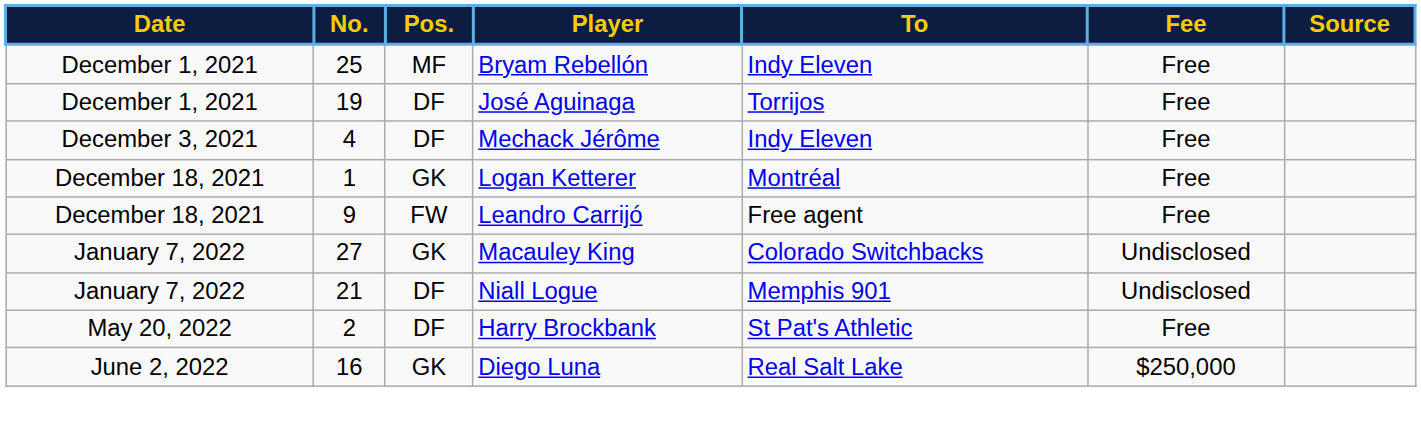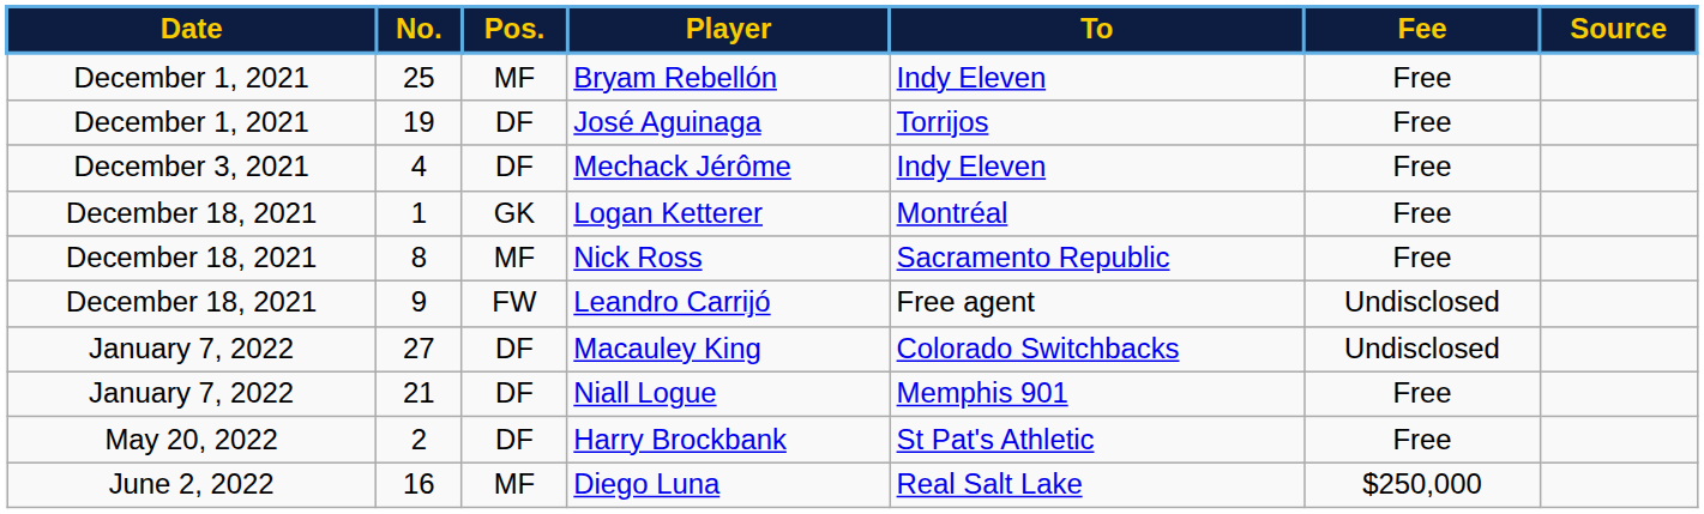+ row: December 18, 2021 | 8 | MF | Nick Ross | Sacramento Republic | Free
Leandro Carrijó | Fee: Free -> Undisclosed
Macauley King | Pos.: GK -> DF
Niall Logue | Fee: Undisclosed -> Free
Diego Luna | Pos.: GK -> MF
